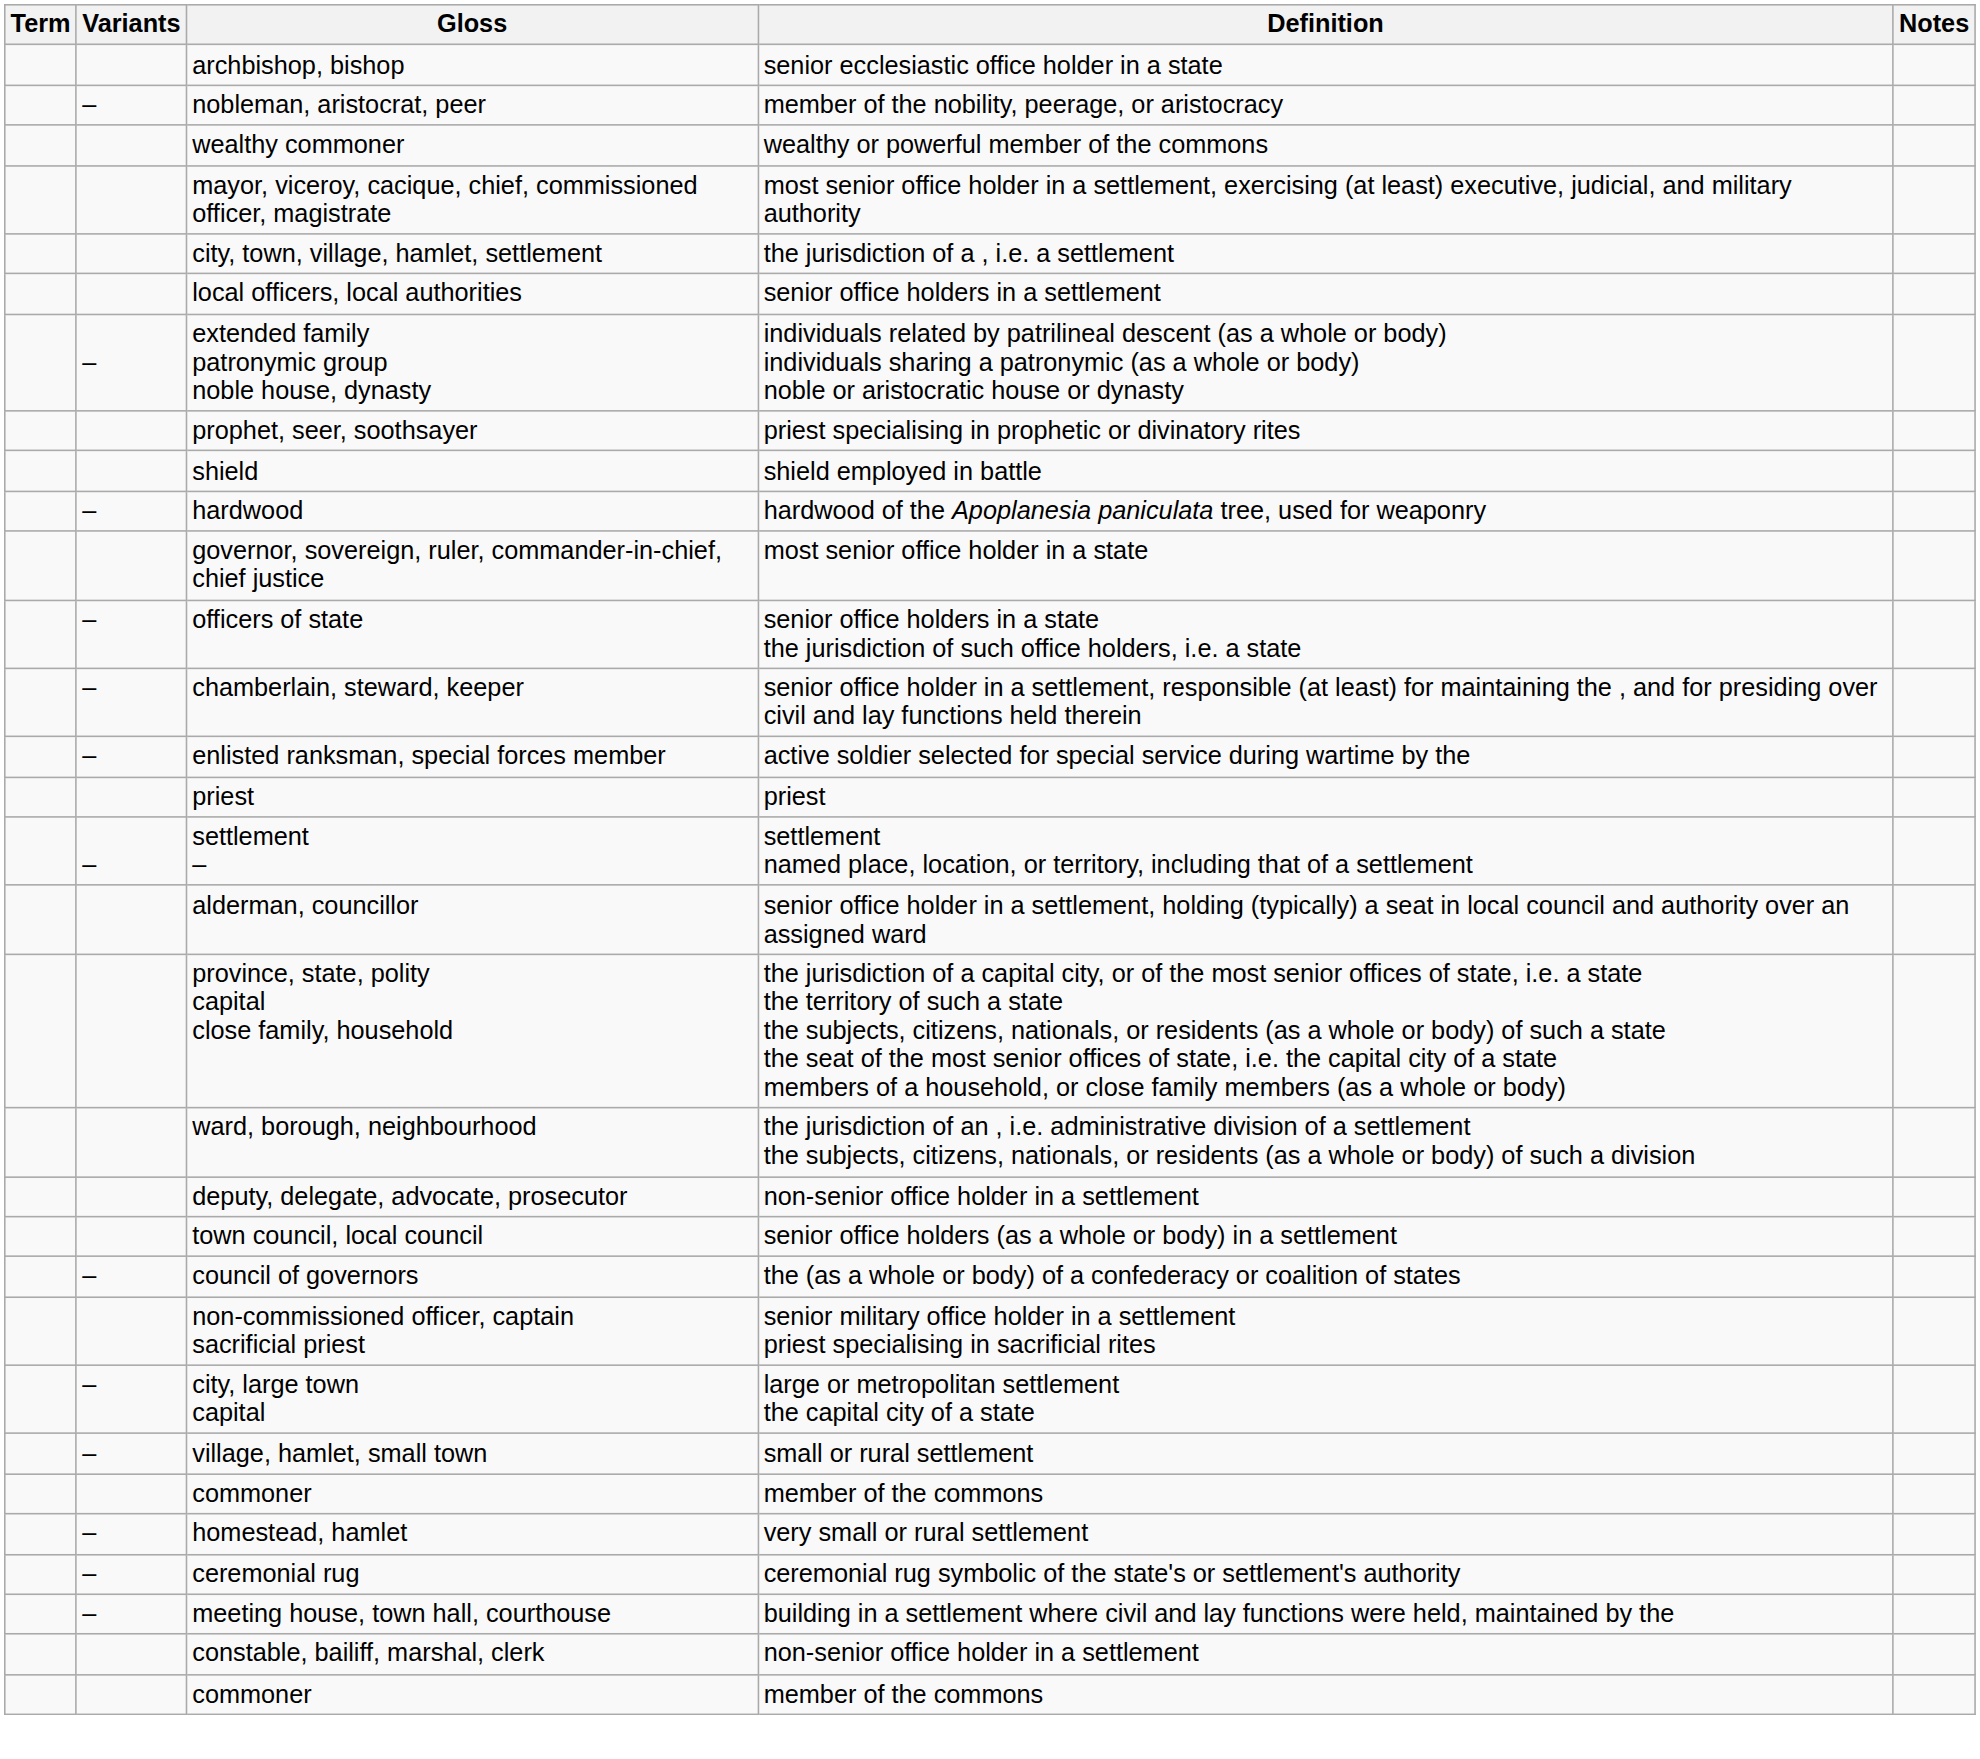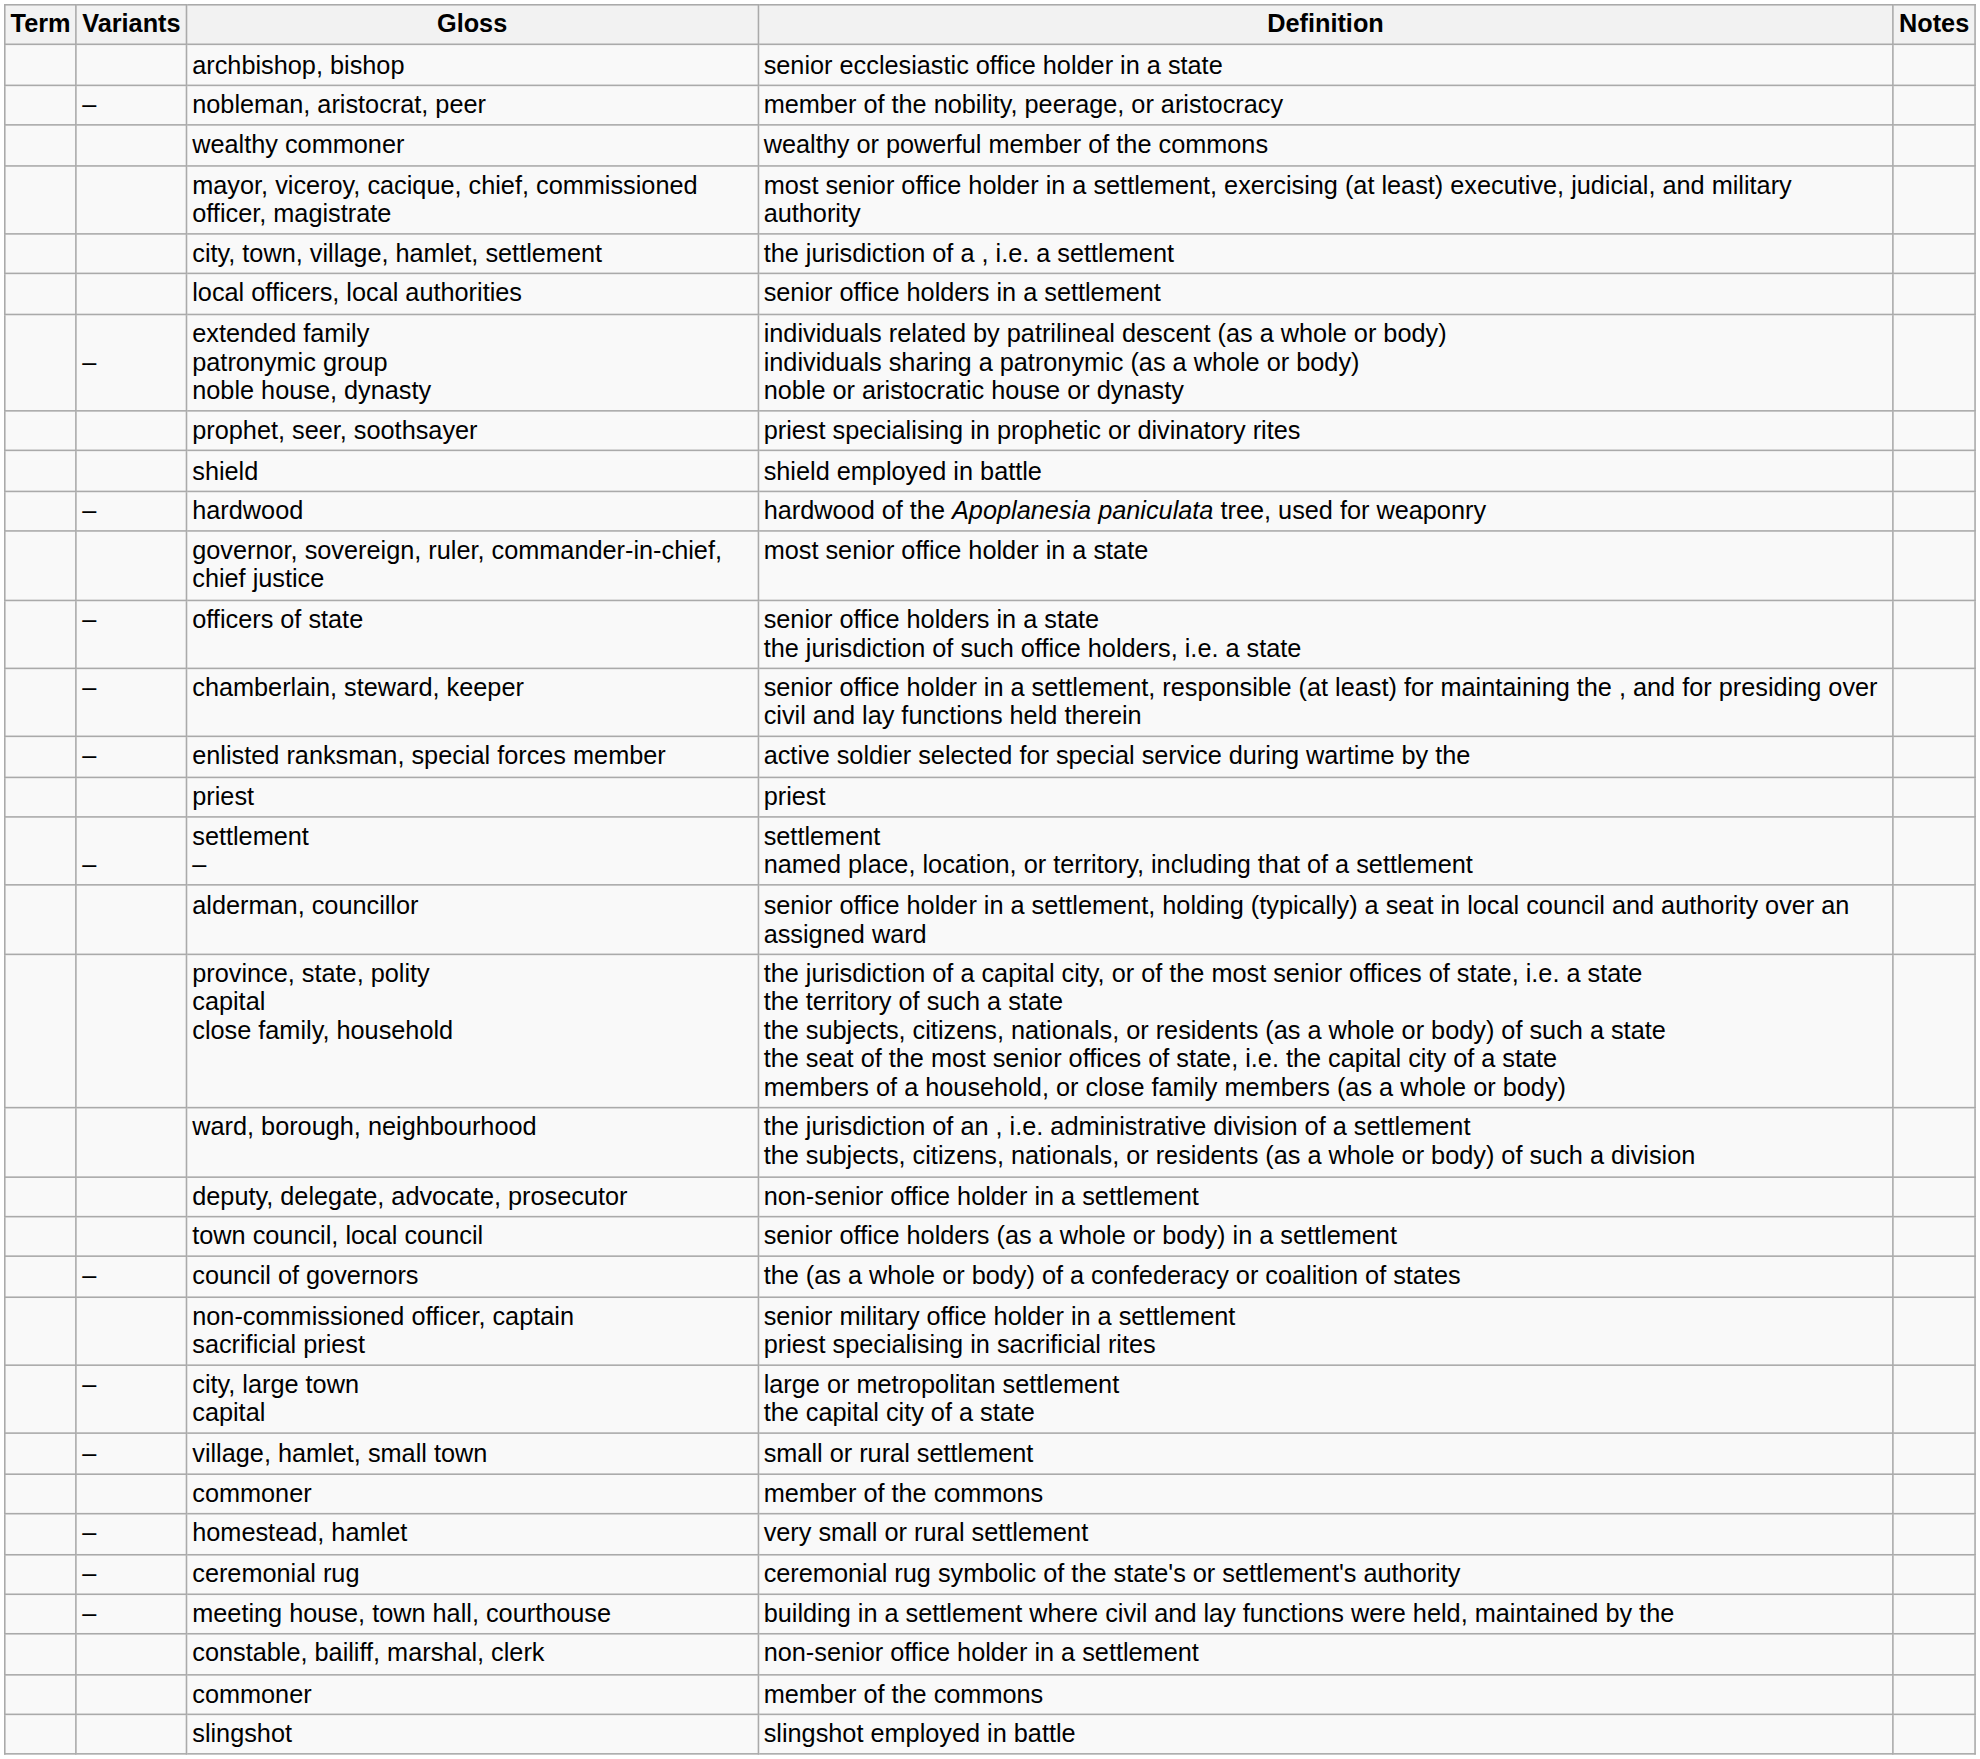+ row: slingshot | slingshot employed in battle
